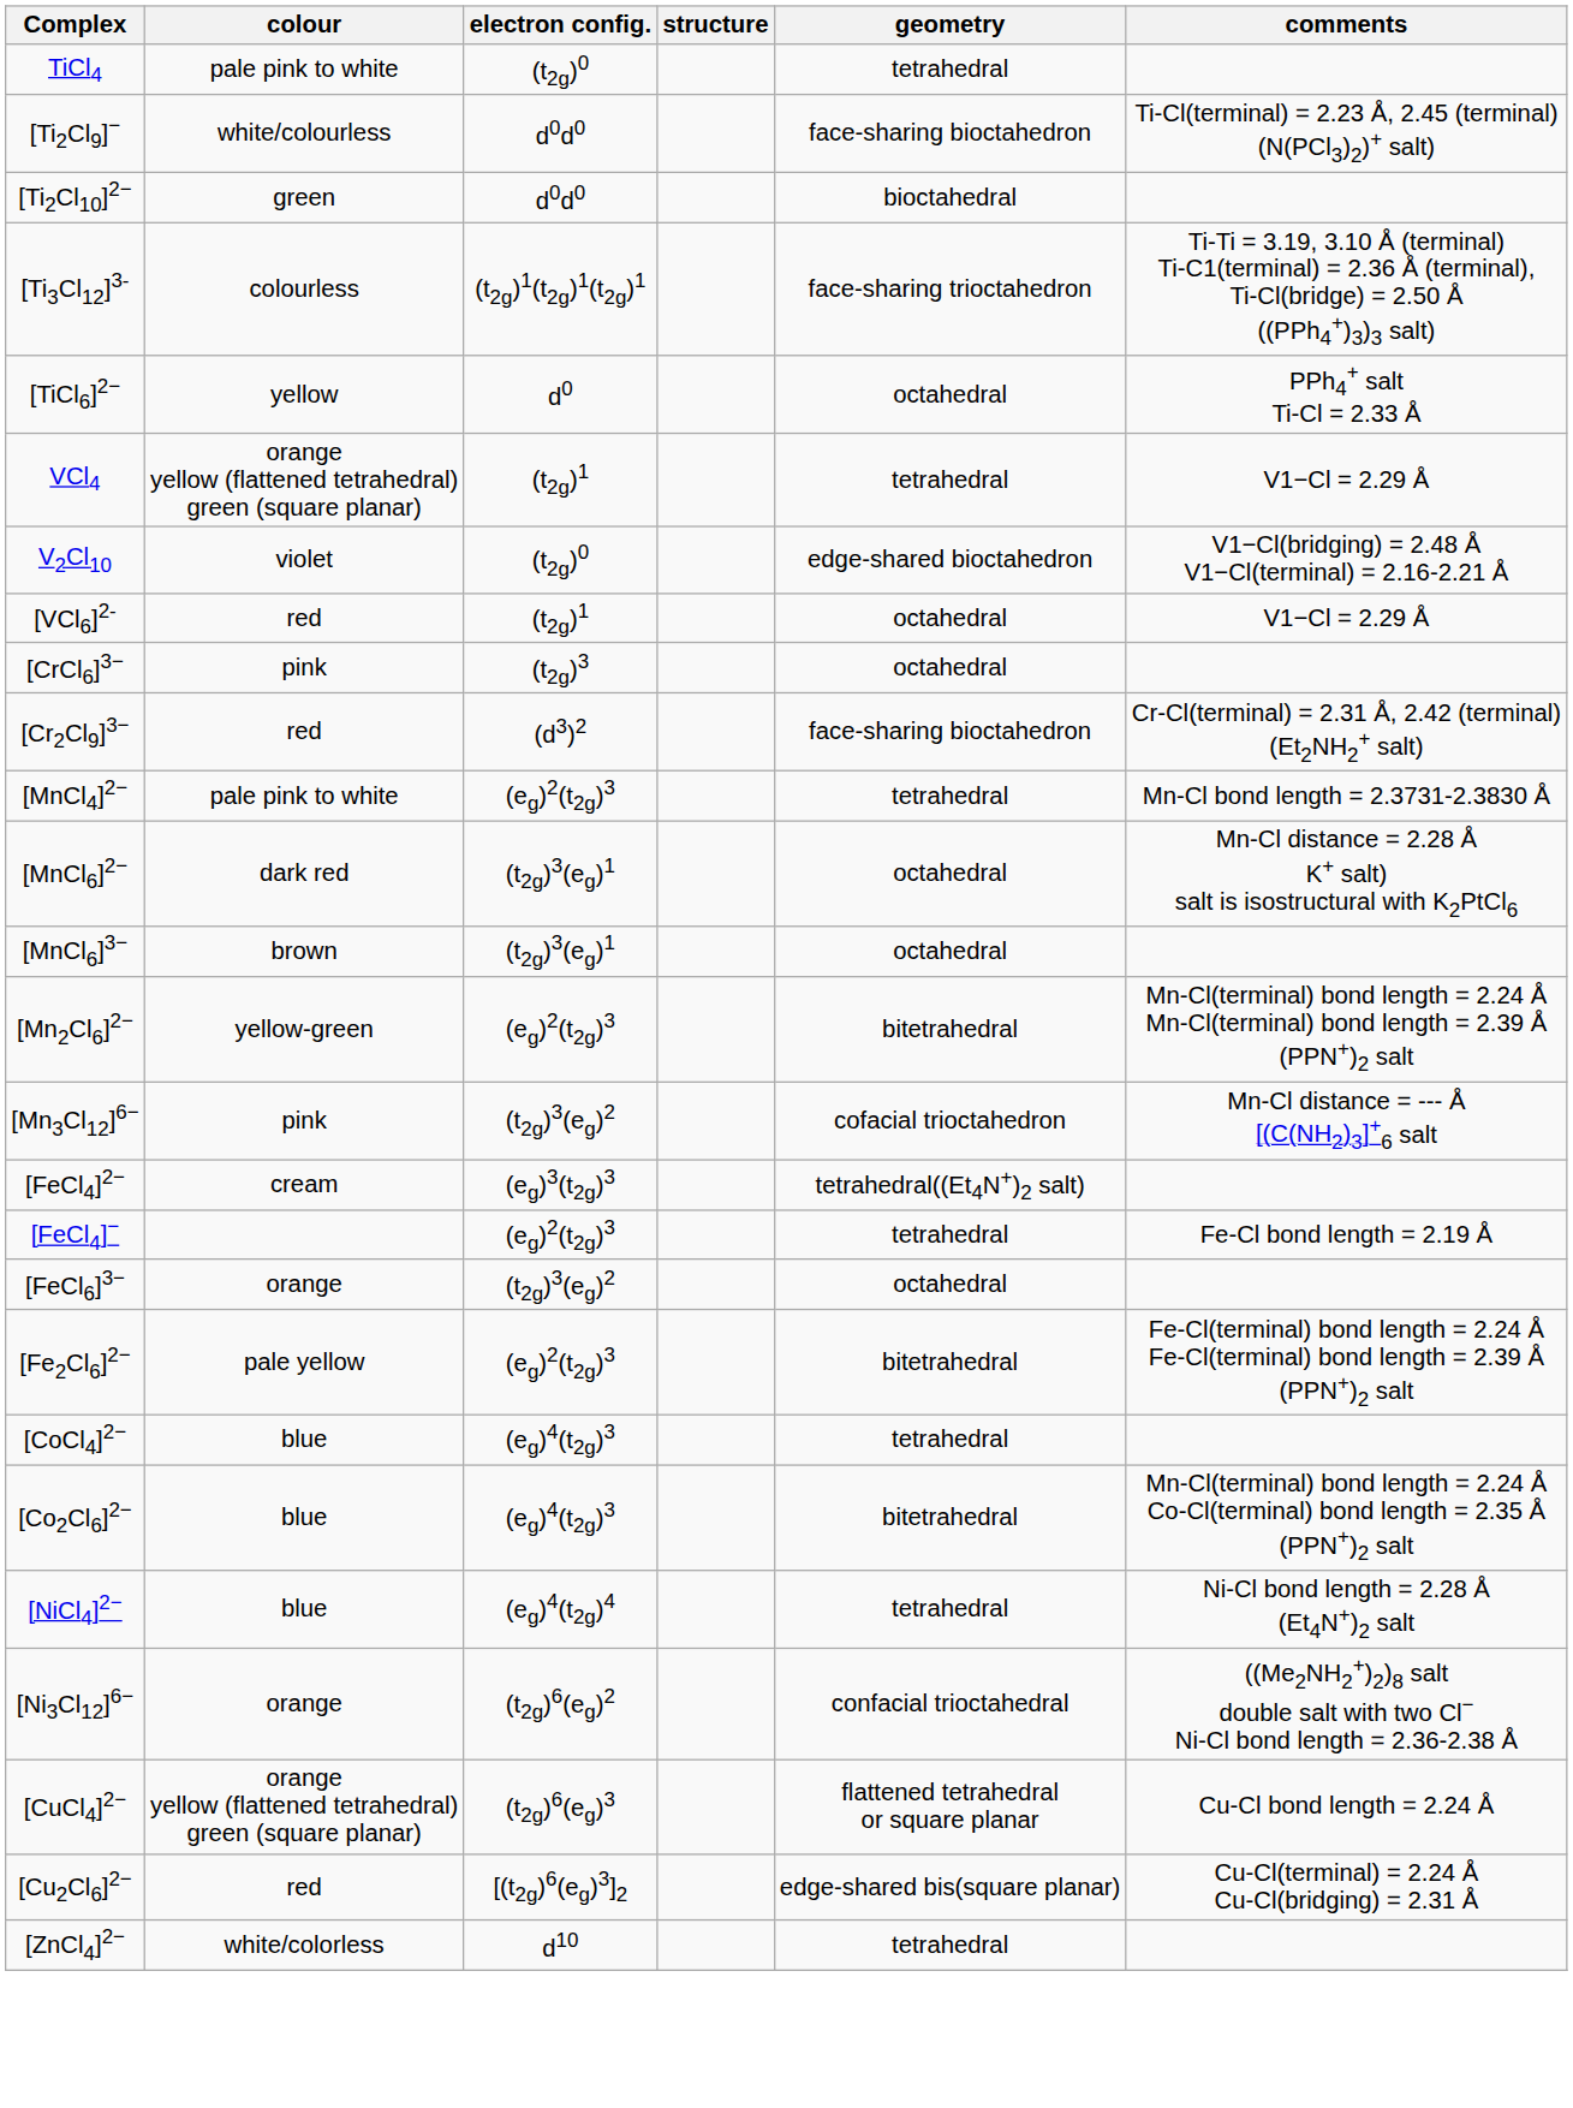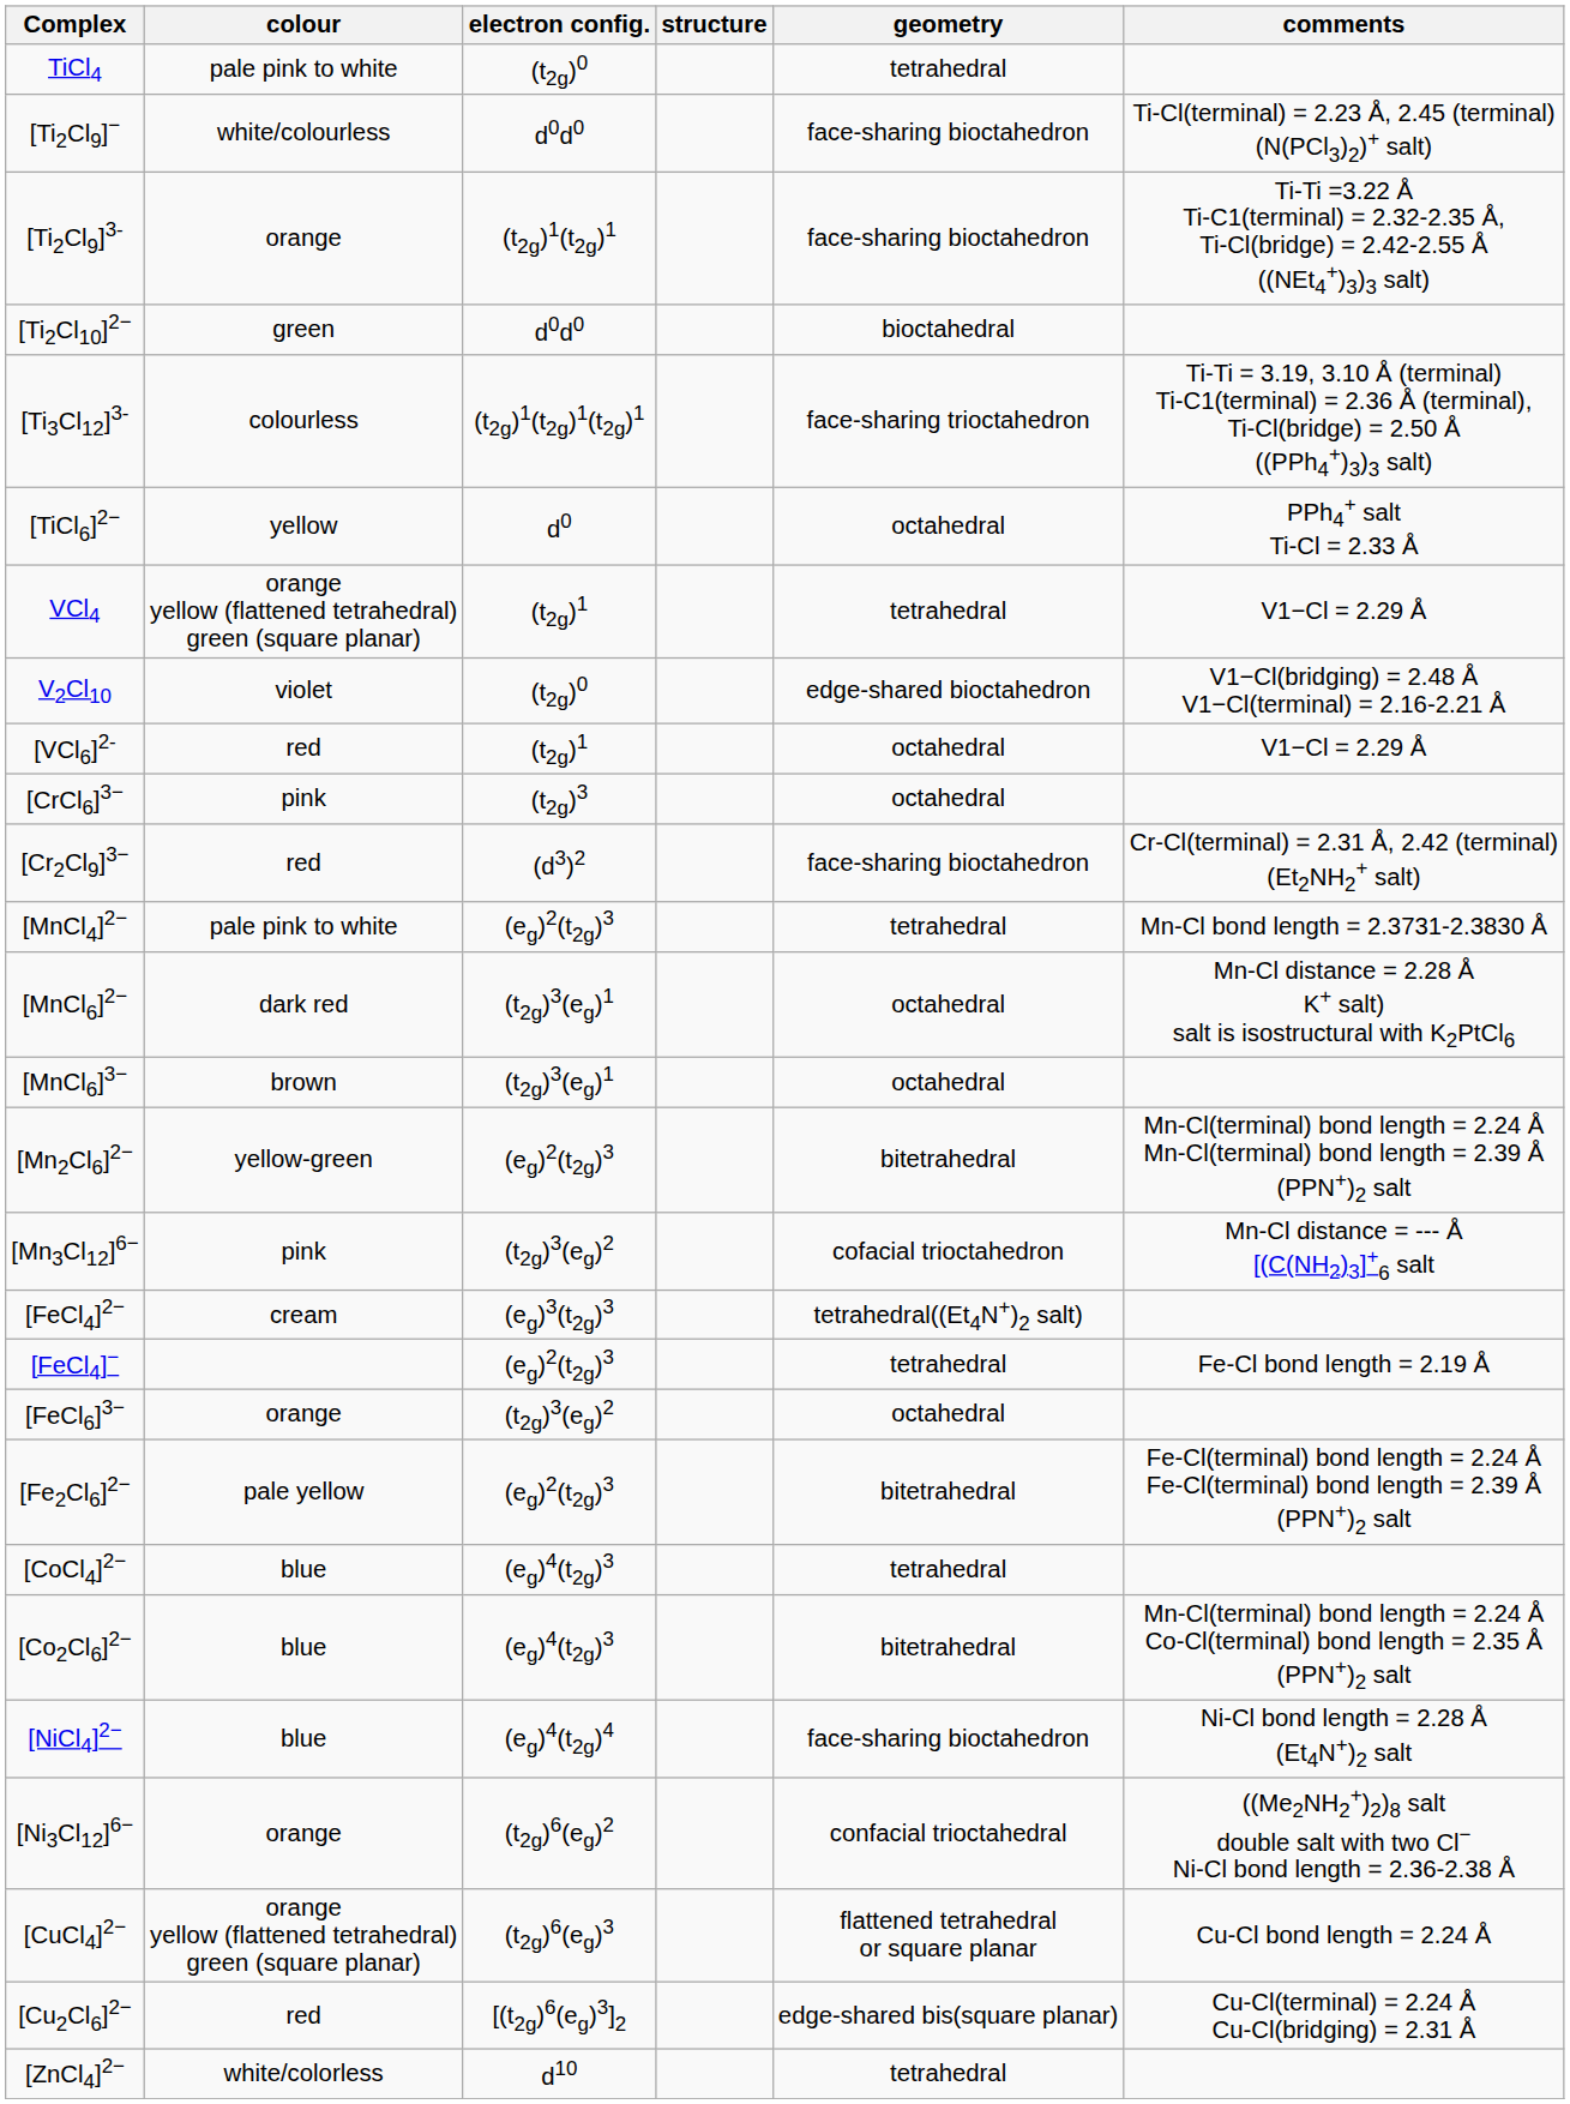+ row: [Ti2Cl9]3- | orange | (t2g)1(t2g)1 | face-sharing bioctahedron | Ti-Ti =3.22 Å Ti-C1(terminal) = 2.32-2.35 Å, Ti-Cl(bridge) = 2.42-2.55 Å ((NEt4+)3)3 salt)
[NiCl4]2− | geometry: tetrahedral -> face-sharing bioctahedron
